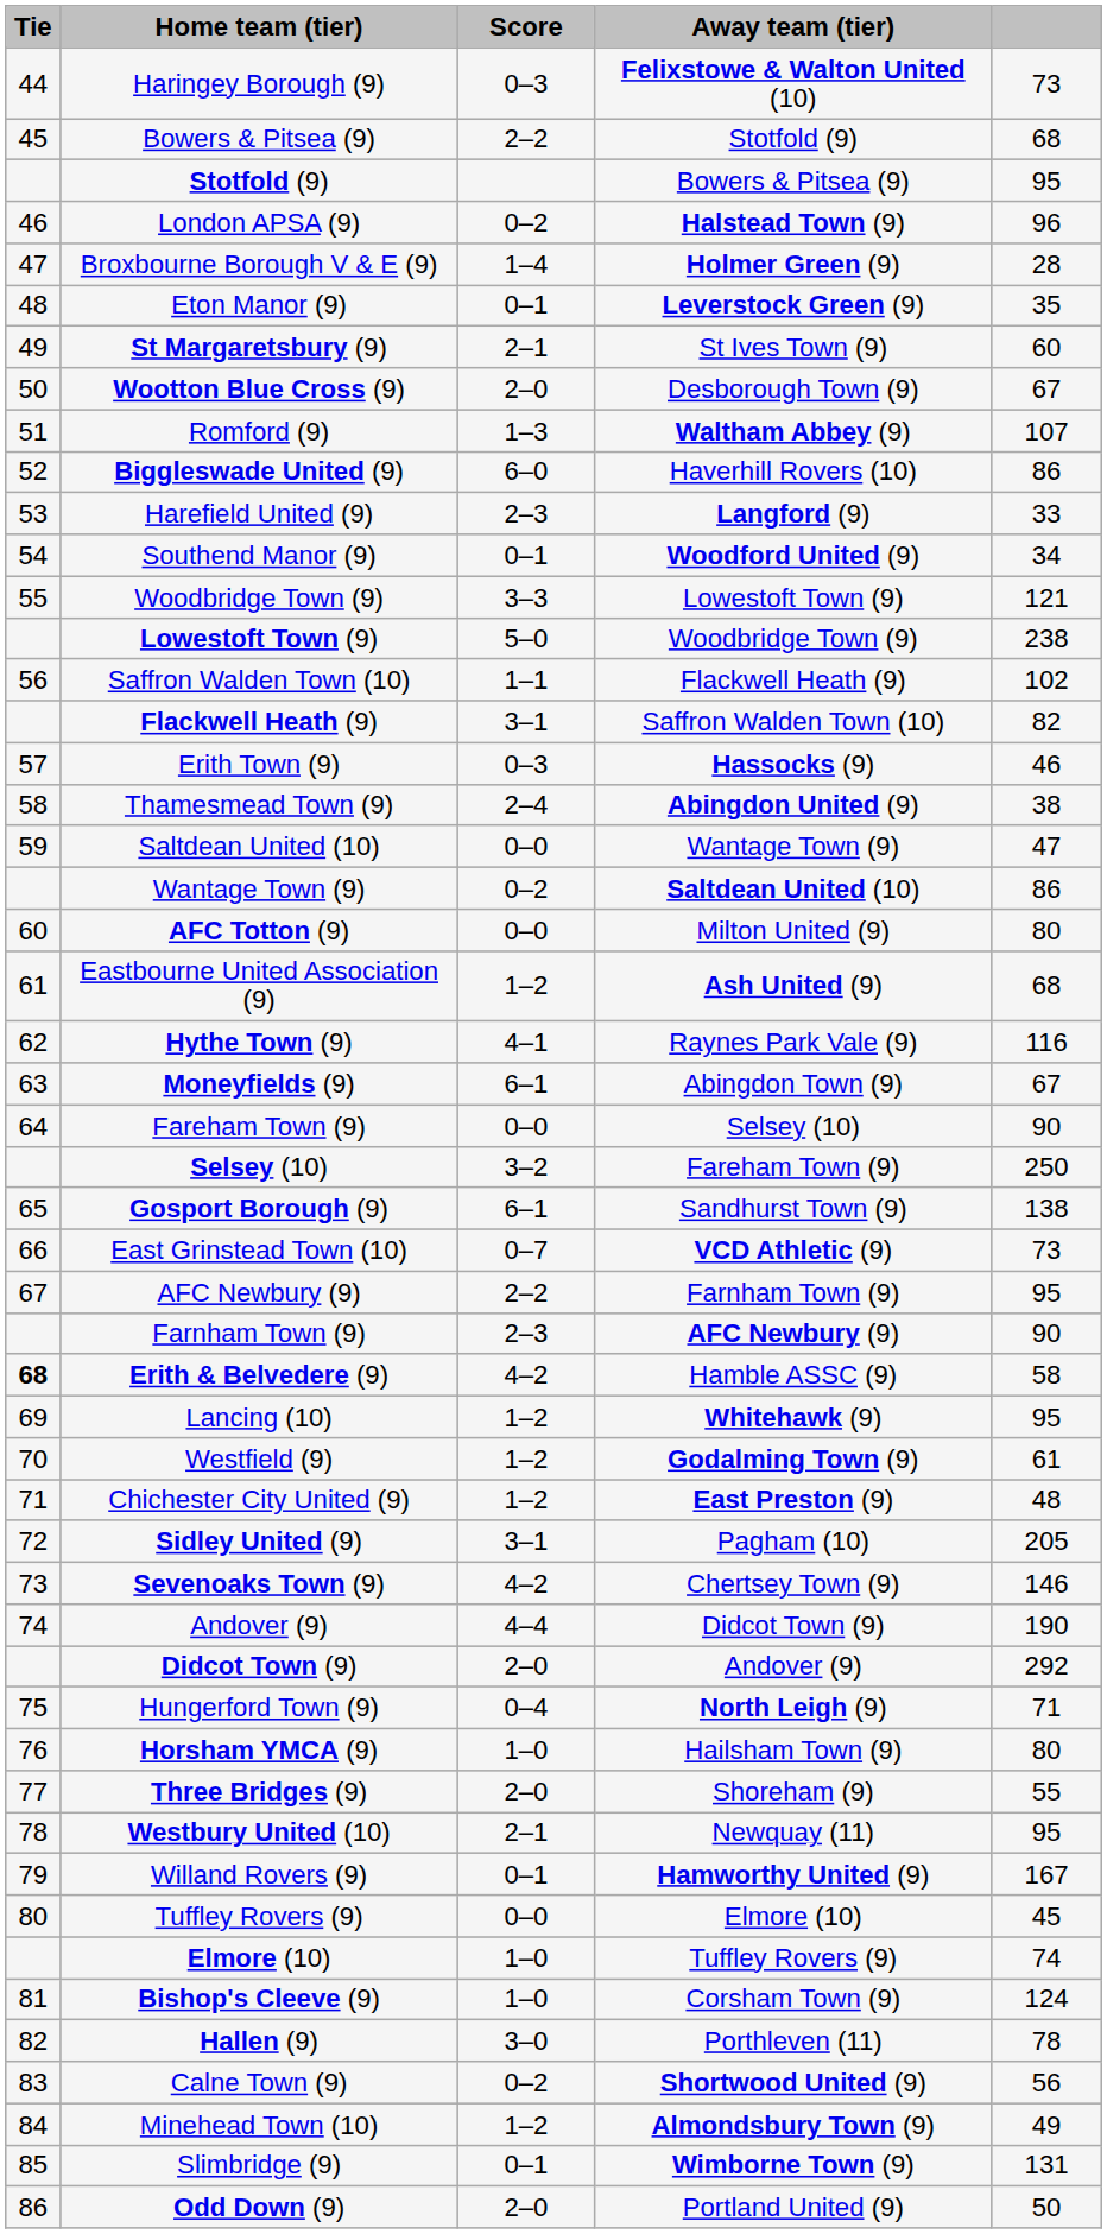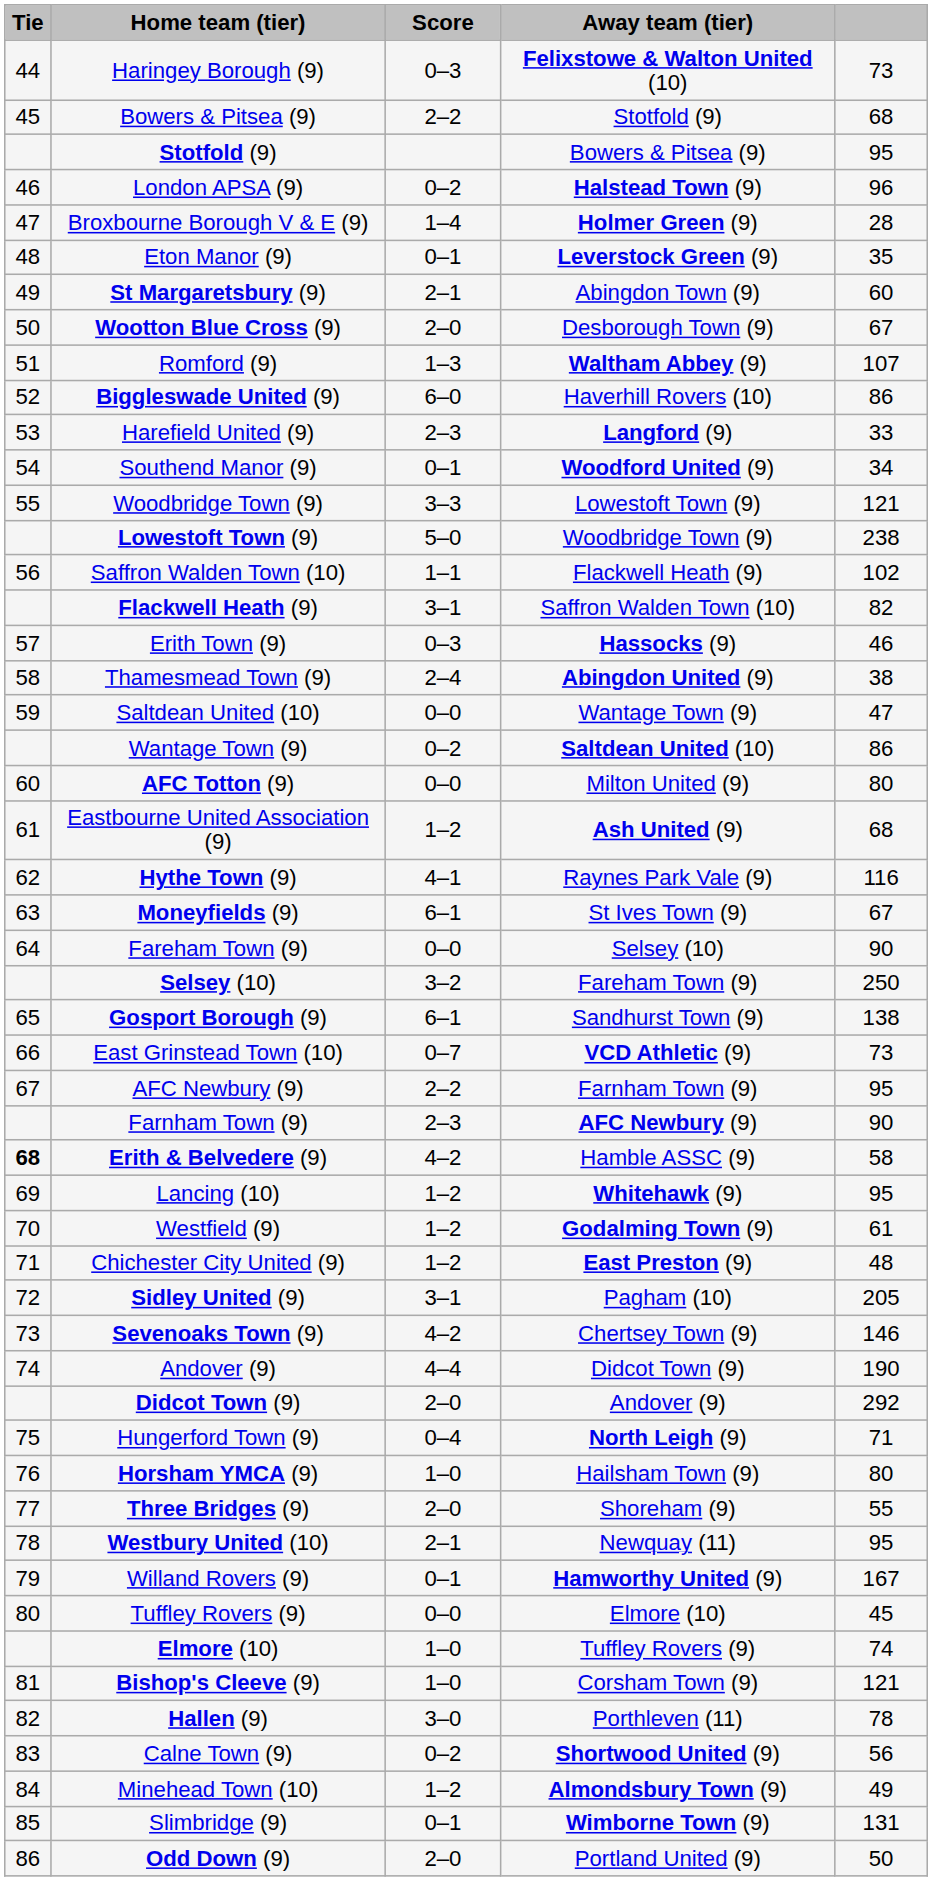St Margaretsbury (9) | Away team (tier): St Ives Town (9) -> Abingdon Town (9)
Moneyfields (9) | Away team (tier): Abingdon Town (9) -> St Ives Town (9)
Bishop's Cleeve (9) | column 5: 124 -> 121
